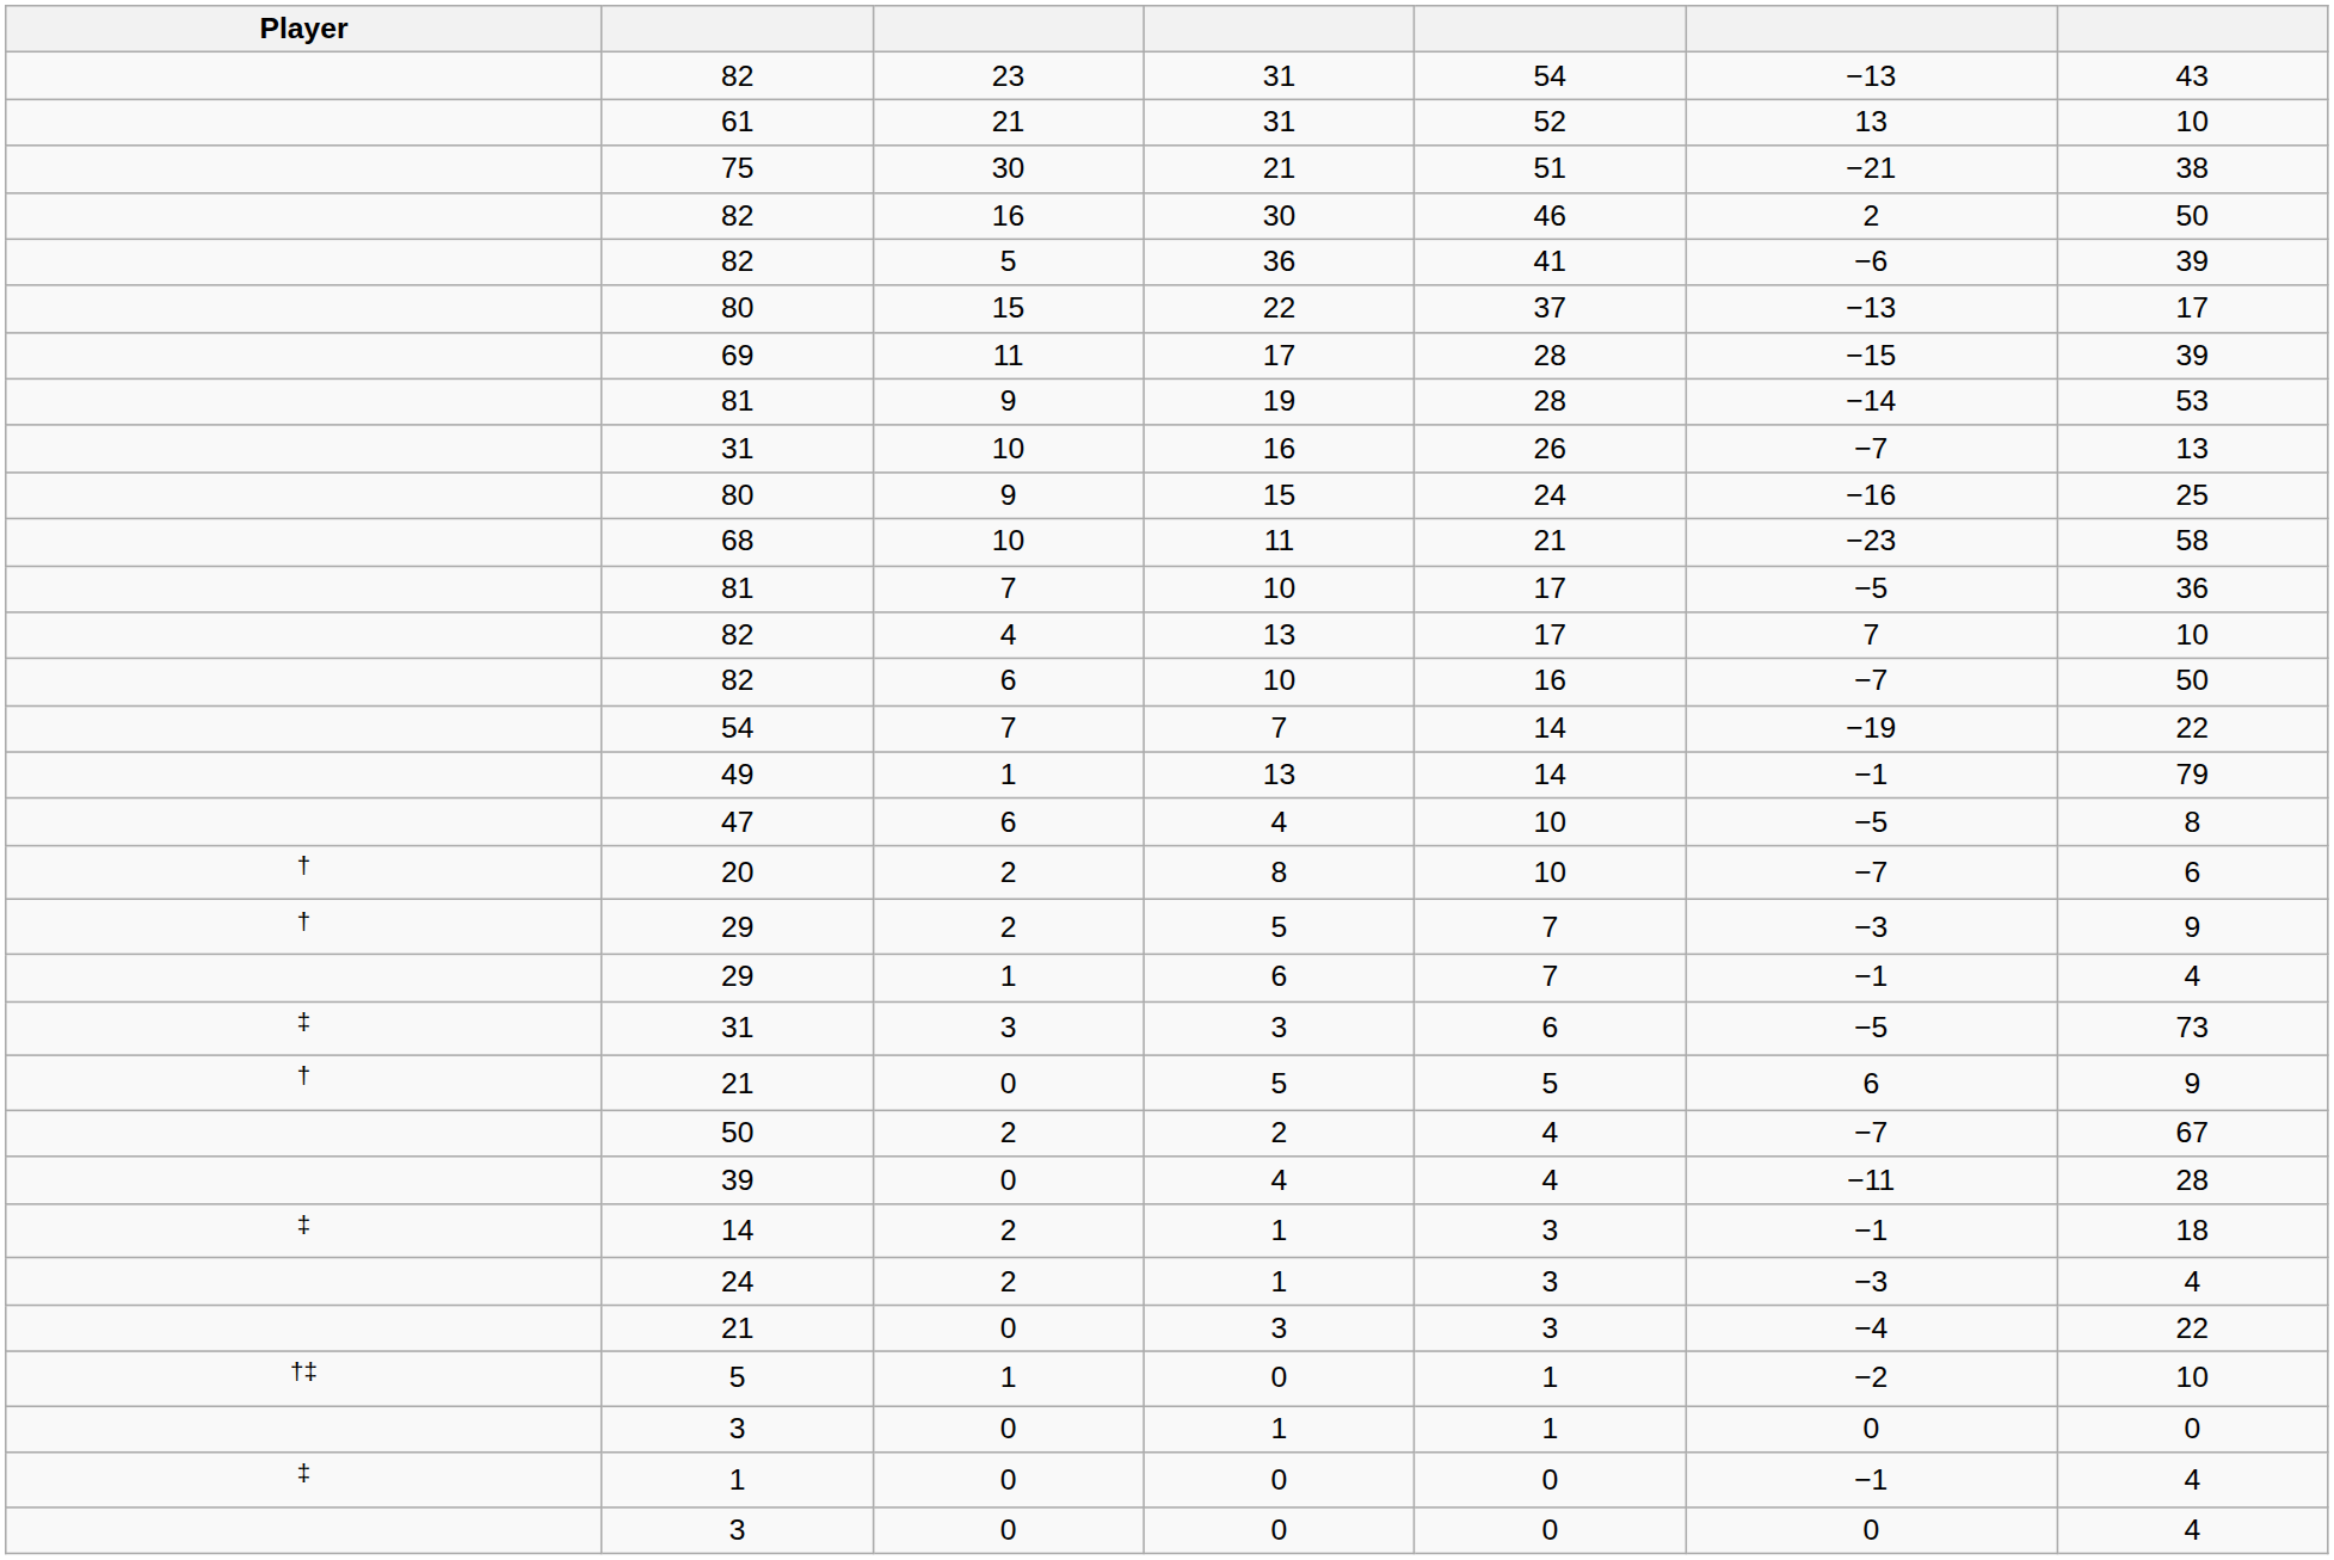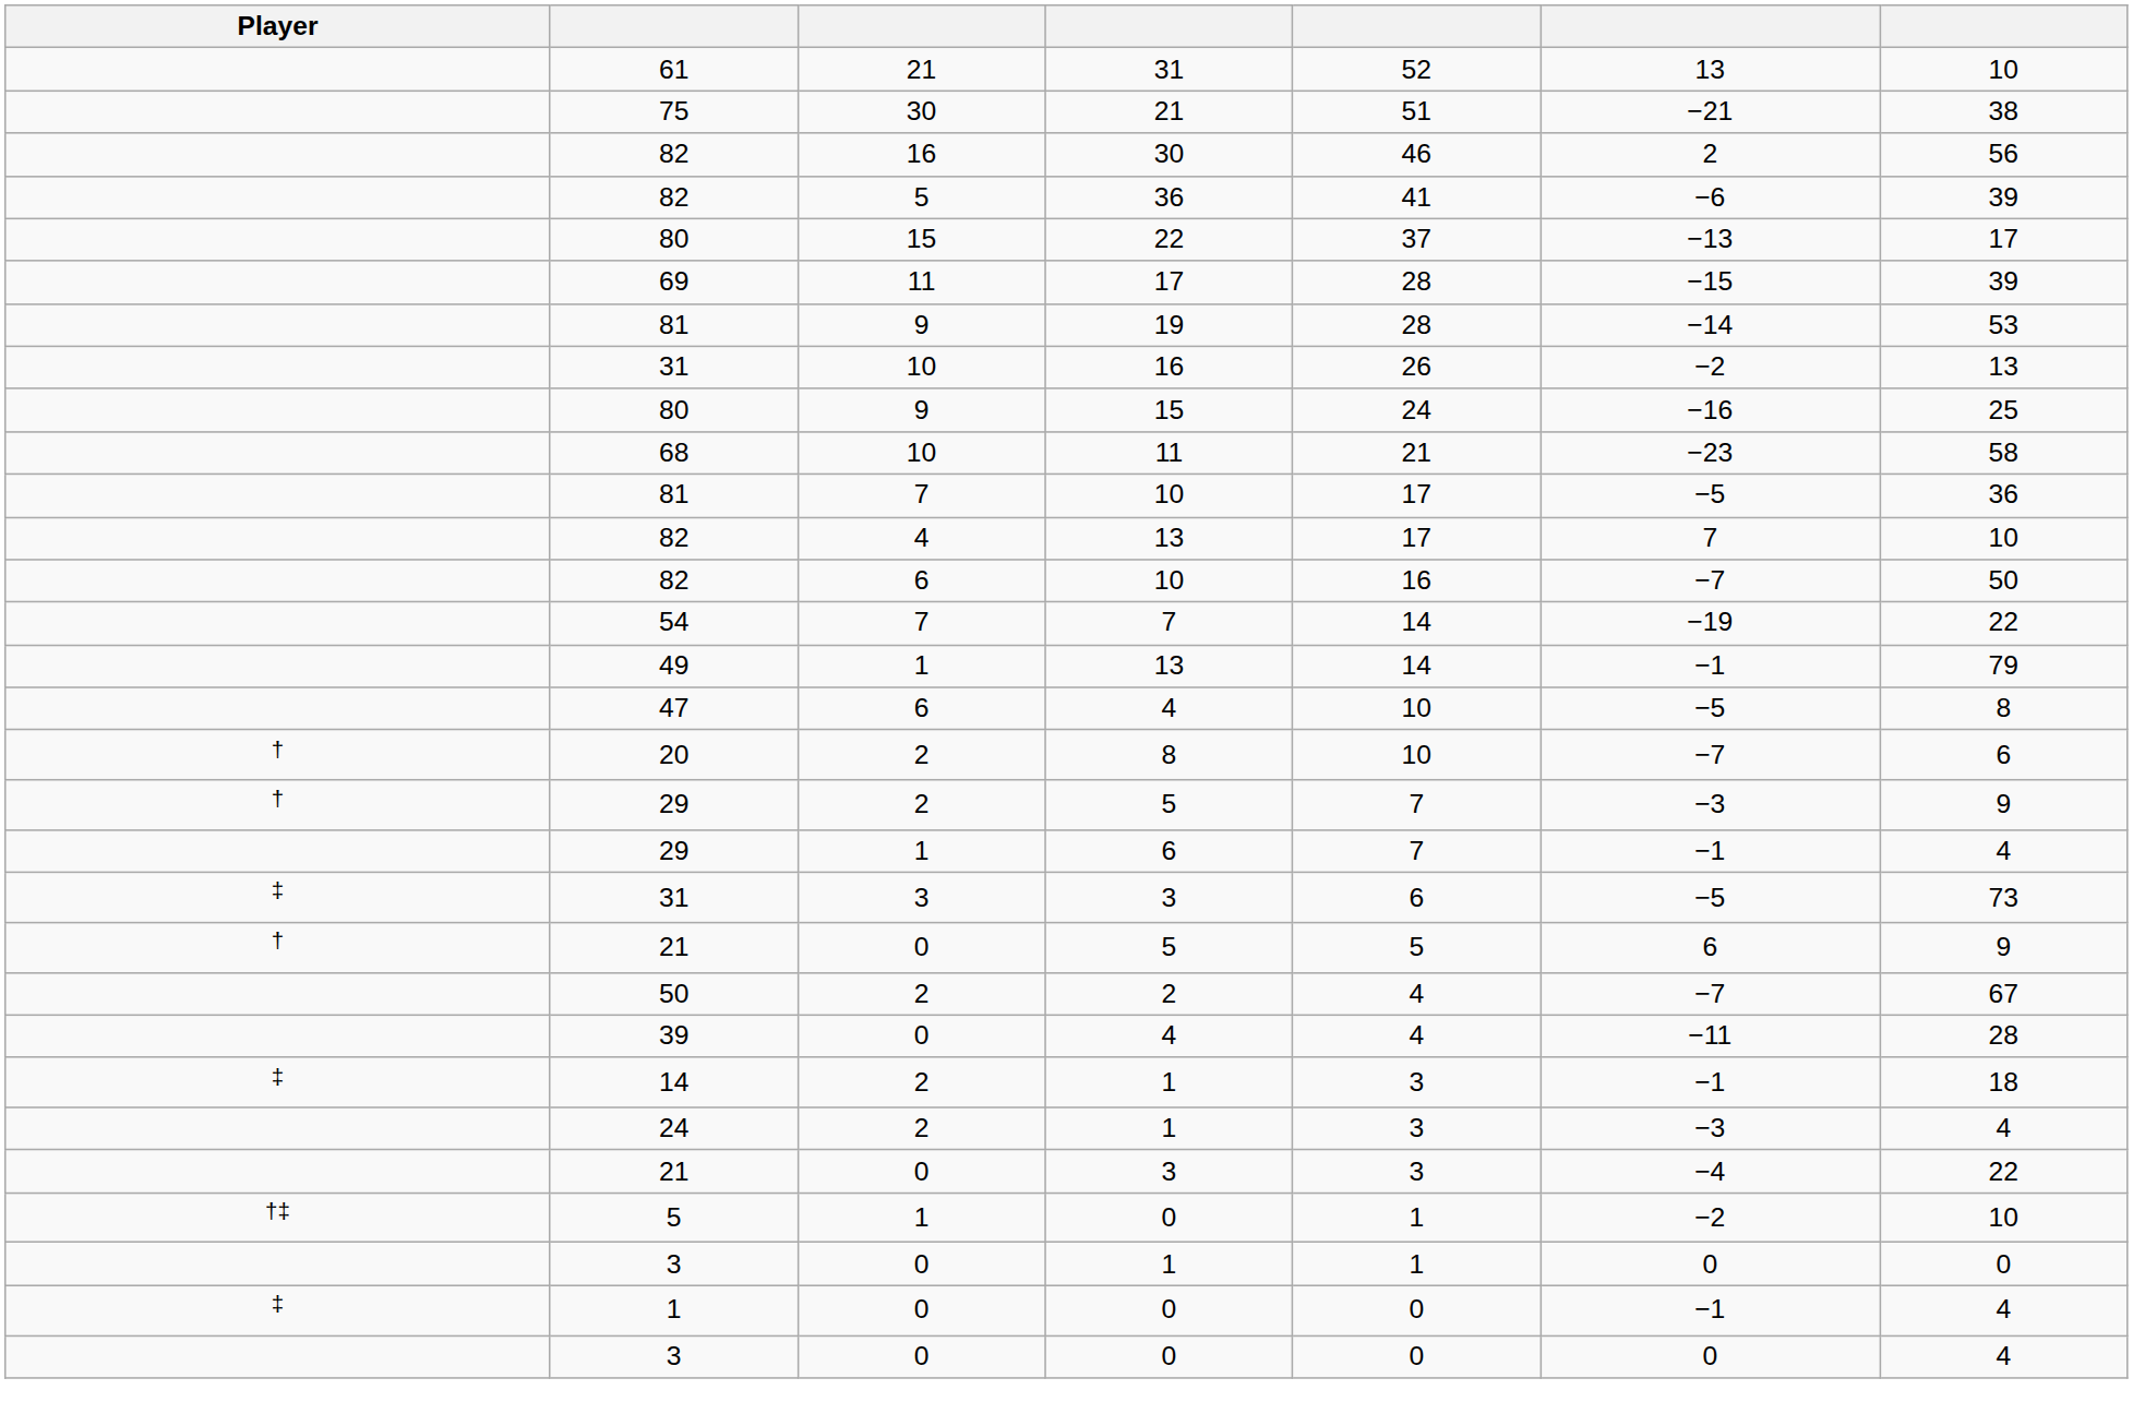- row: 82 | 23 | 31 | 54 | −13 | 43
82 / 30 | column 7: 50 -> 56
31 / 16 | column 6: −7 -> −2
